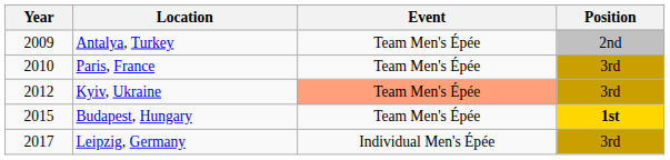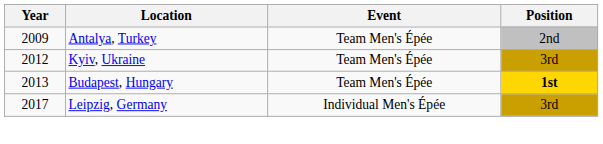- row: 2010 | Paris, France | Team Men's Épée | 3rd
Kyiv, Ukraine | Event: lightsalmon background -> no background
Budapest, Hungary | Year: 2015 -> 2013
